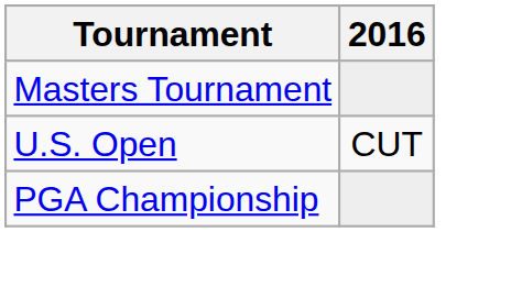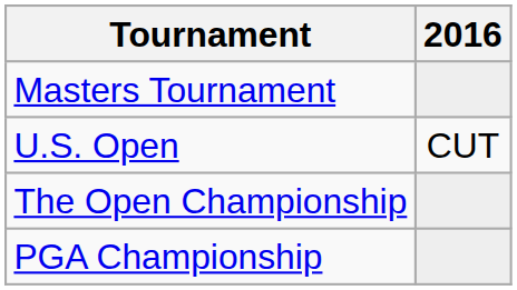+ row: The Open Championship
